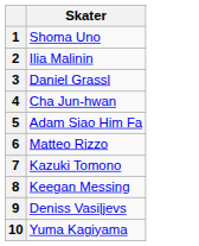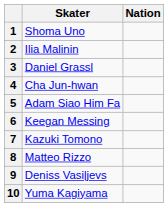+ column: Nation
6 | Skater: Matteo Rizzo -> Keegan Messing
8 | Skater: Keegan Messing -> Matteo Rizzo
